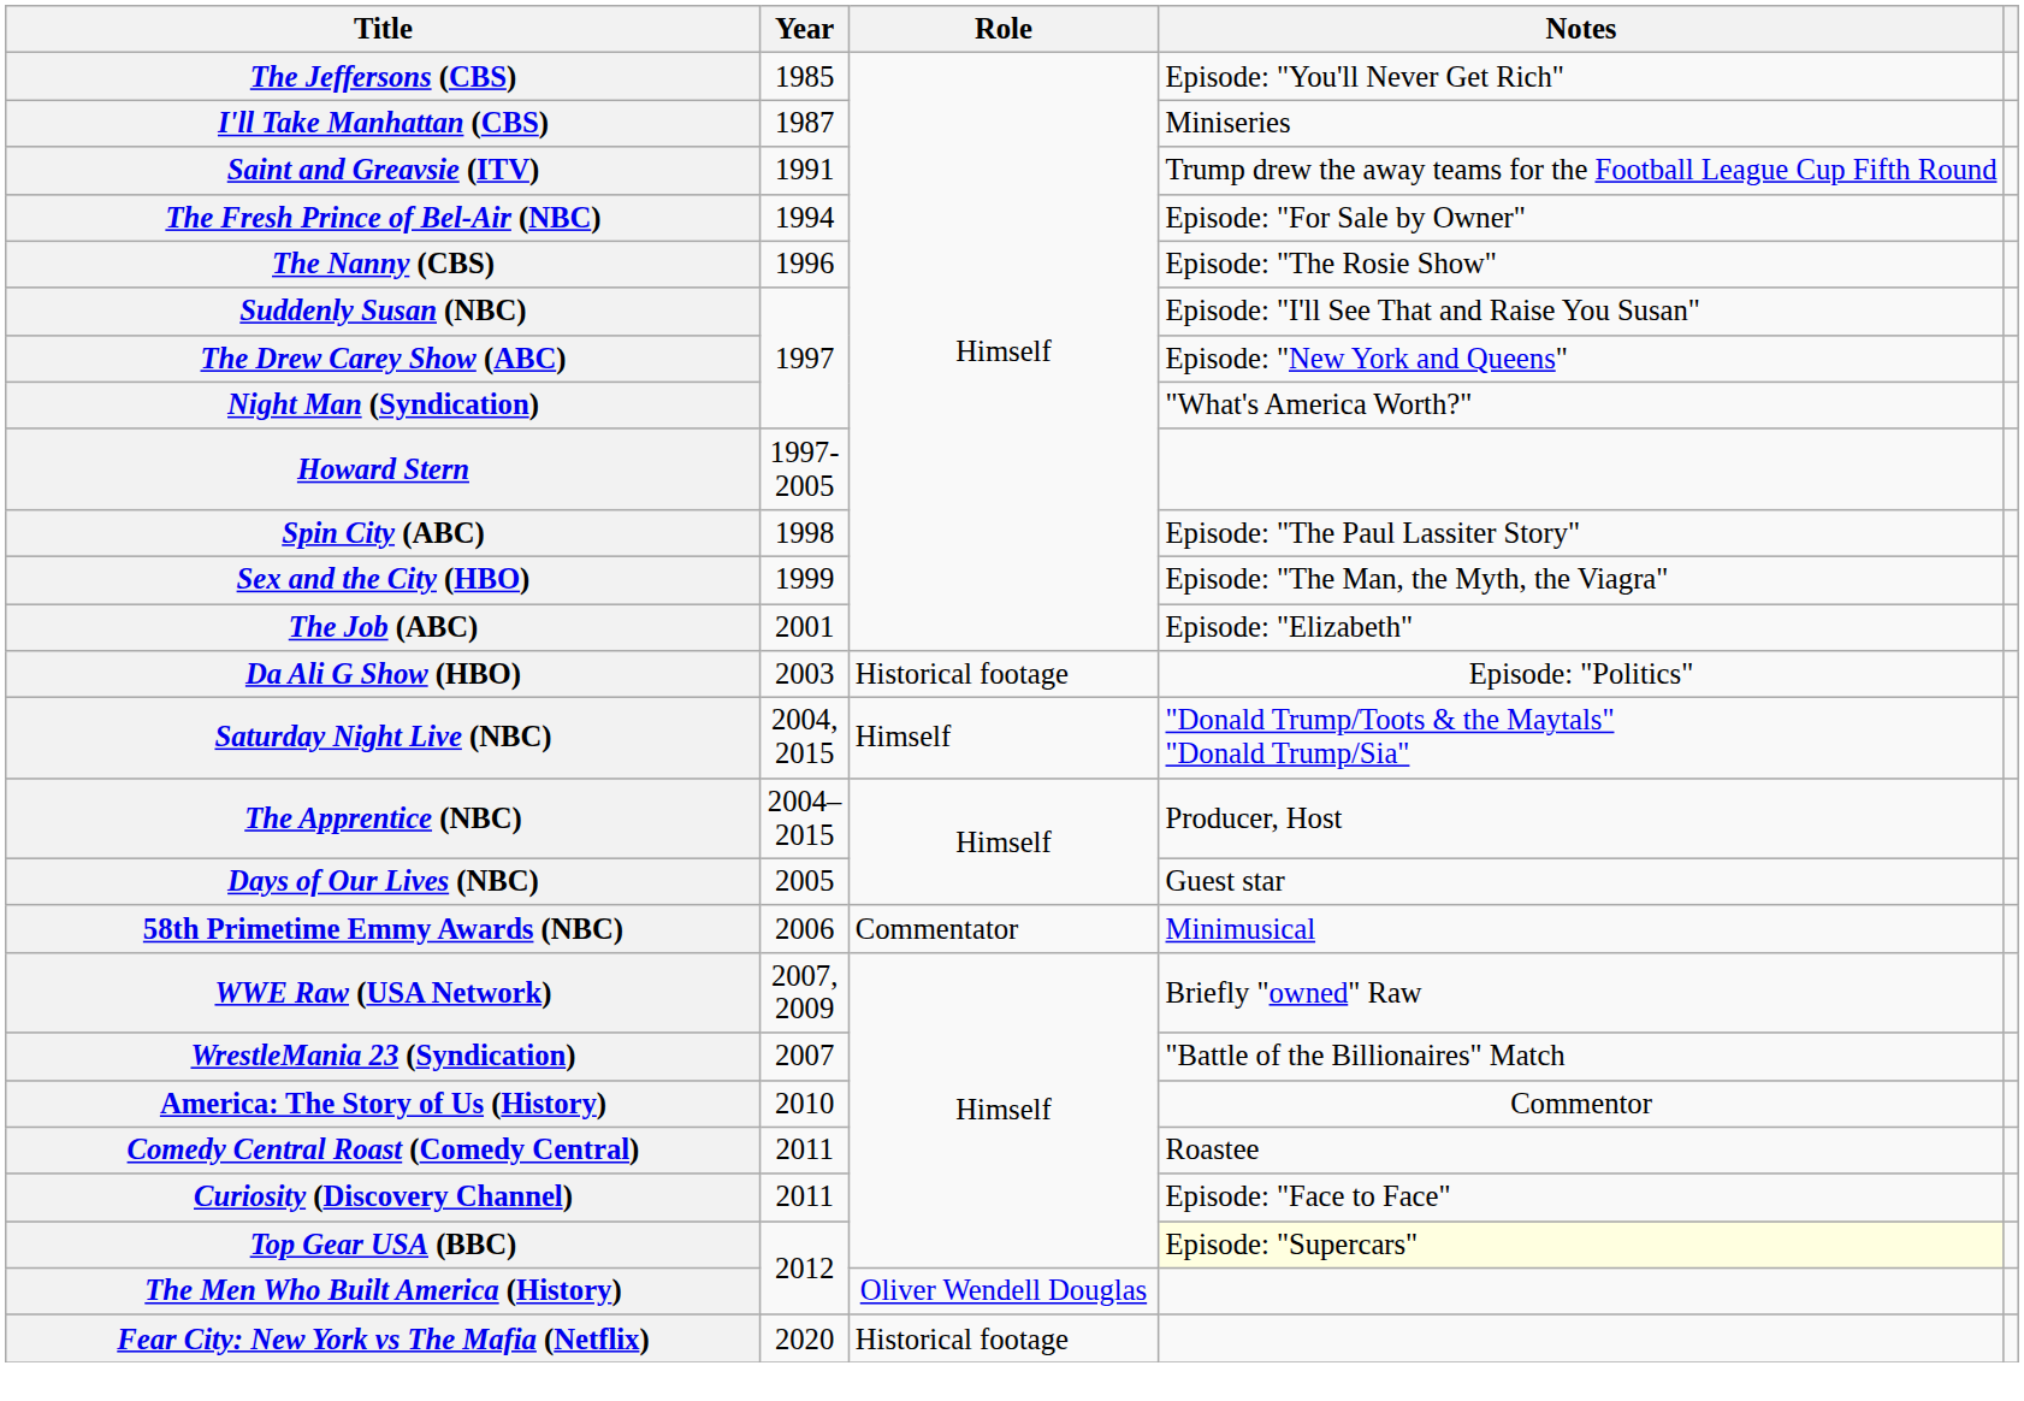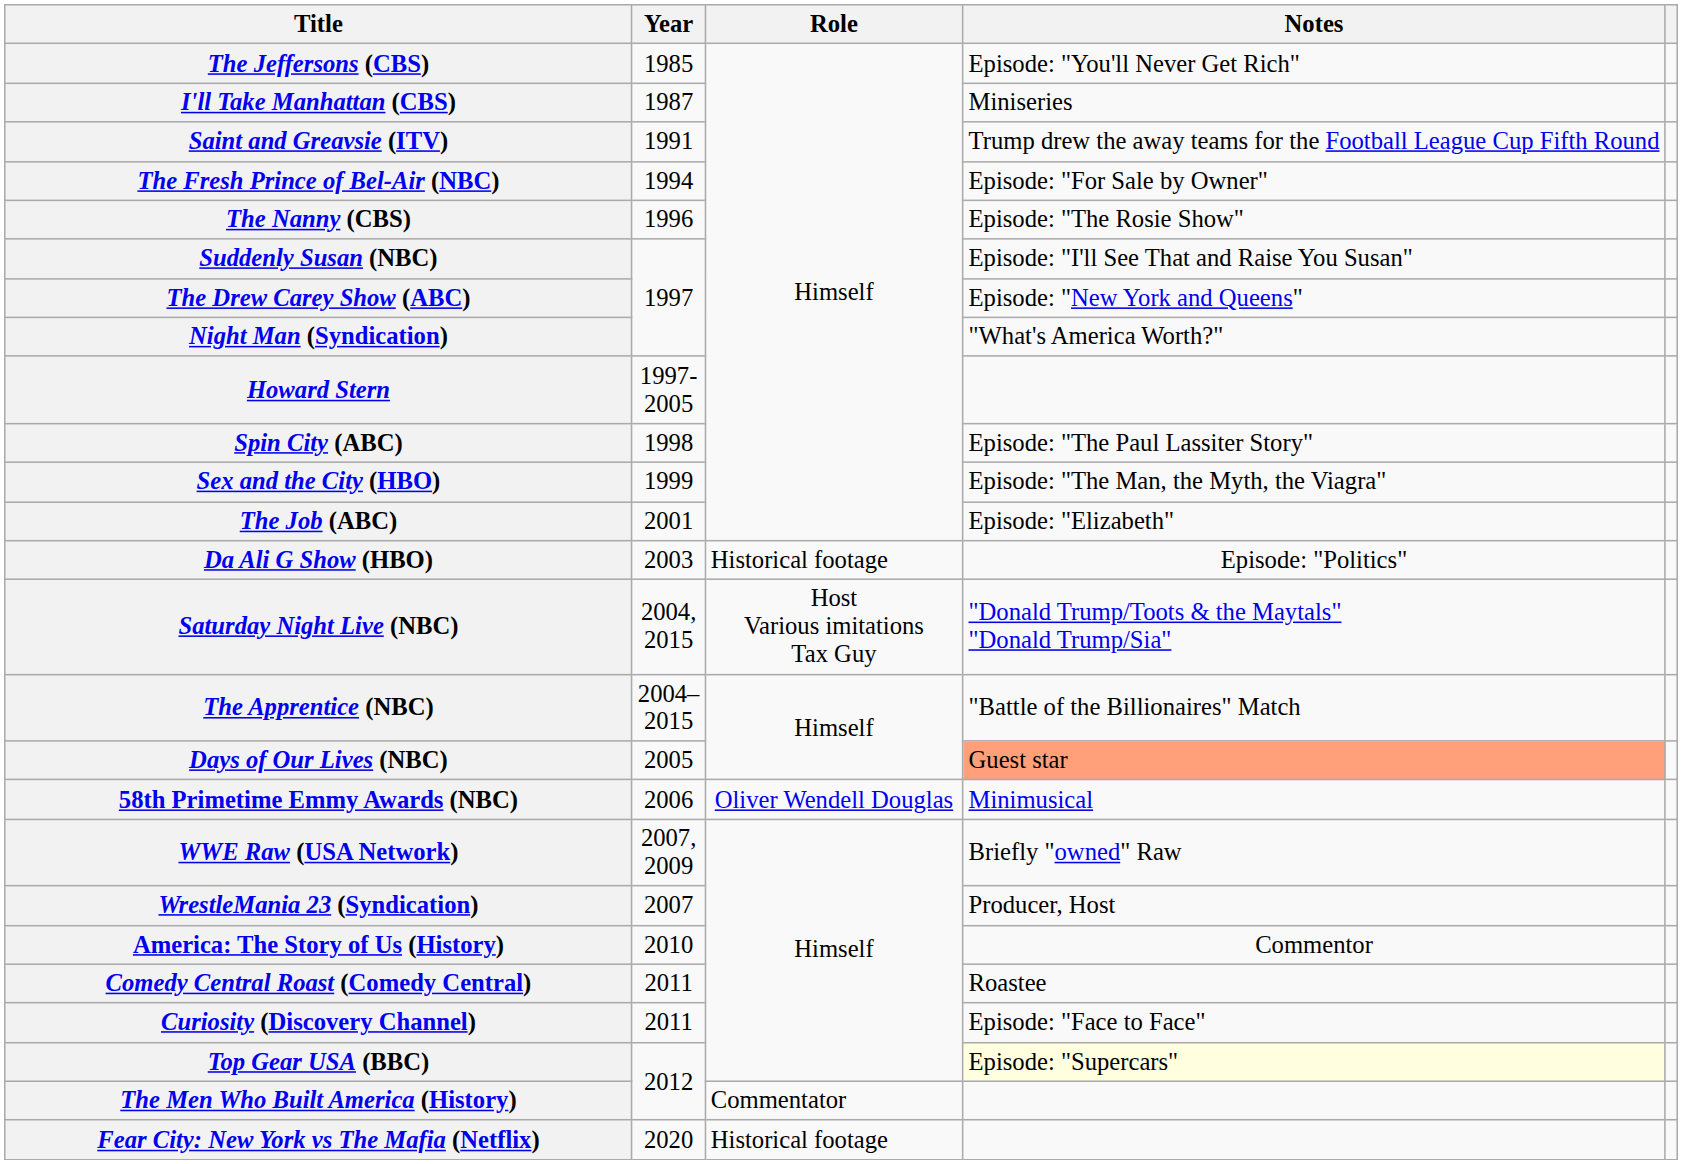Saturday Night Live (NBC) | Role: Himself -> Host Various imitations Tax Guy
The Apprentice (NBC) | Notes: Producer, Host -> "Battle of the Billionaires" Match
Days of Our Lives (NBC) | Notes: no background -> lightsalmon background
58th Primetime Emmy Awards (NBC) | Role: Commentator -> Oliver Wendell Douglas
WrestleMania 23 (Syndication) | Notes: "Battle of the Billionaires" Match -> Producer, Host
The Men Who Built America (History) | Role: Oliver Wendell Douglas -> Commentator
